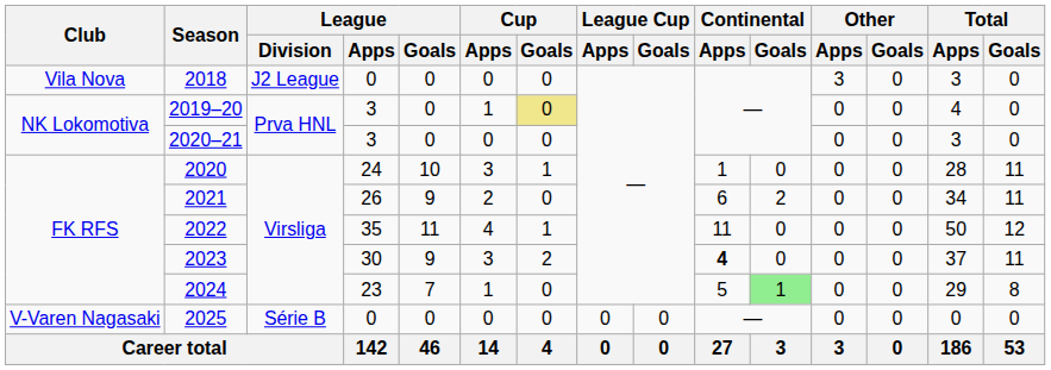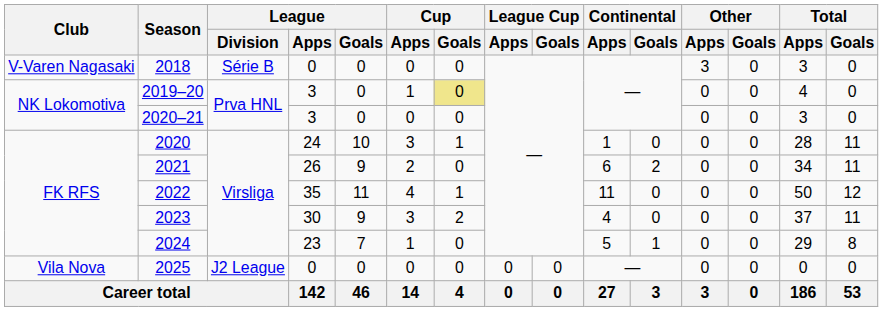2018 | Club: Vila Nova -> V-Varen Nagasaki
2018 | League / Division: J2 League -> Série B
2023 | Continental / Apps: bold -> normal
2024 | Continental / Goals: lightgreen background -> no background
2025 | Club: V-Varen Nagasaki -> Vila Nova
2025 | League / Division: Série B -> J2 League
